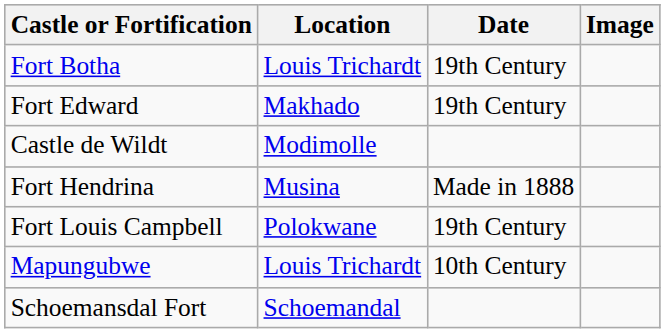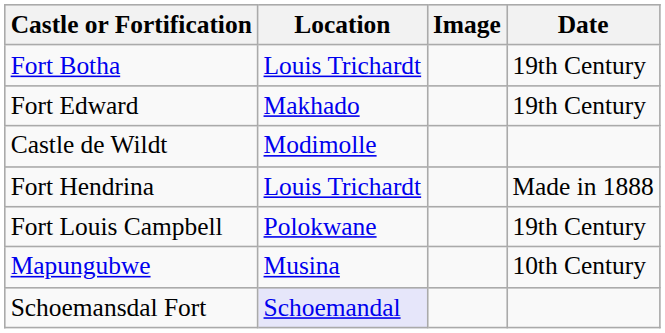columns swapped: Date <-> Image
Fort Hendrina | Location: Musina -> Louis Trichardt
Mapungubwe | Location: Louis Trichardt -> Musina
Schoemansdal Fort | Location: no background -> lavender background
